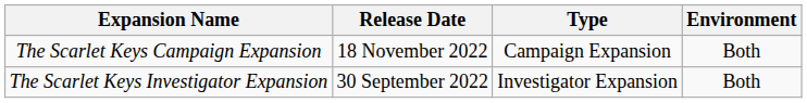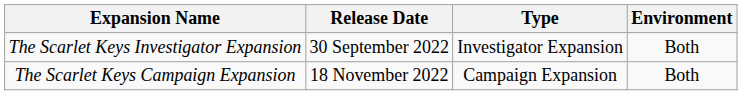rows swapped: The Scarlet Keys Investigator Expansion <-> The Scarlet Keys Campaign Expansion
